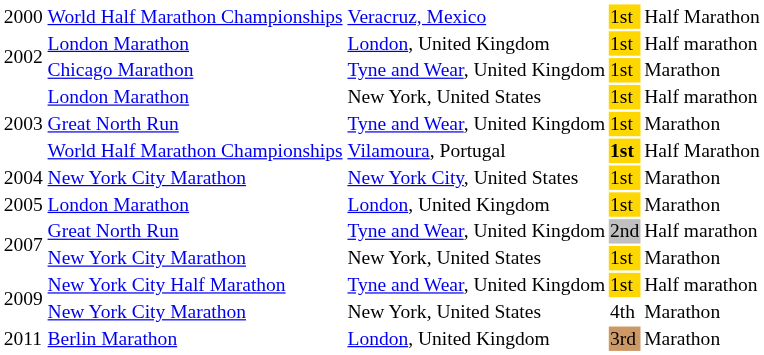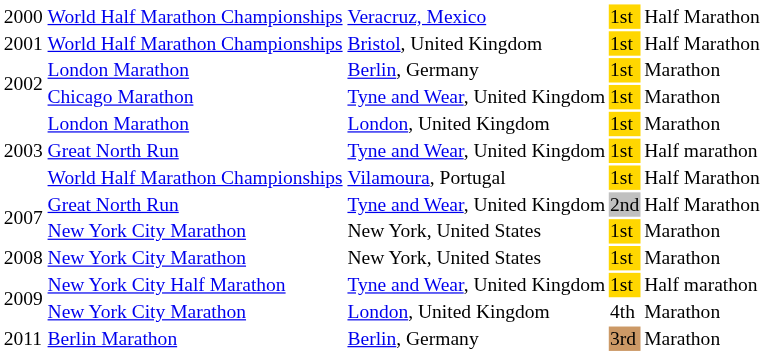+ row: 2001 | World Half Marathon Championships | Bristol, United Kingdom | 1st | Half Marathon
2002 / London Marathon | column 3: London, United Kingdom -> Berlin, Germany
2002 / London Marathon | column 5: Half marathon -> Marathon
2003 / London Marathon | column 3: New York, United States -> London, United Kingdom
2003 / London Marathon | column 5: Half marathon -> Marathon
2003 / Great North Run | column 5: Marathon -> Half marathon
2003 / World Half Marathon Championships | column 4: bold -> normal
- row: 2004 | New York City Marathon | New York City, United States | 1st | Marathon
- row: 2005 | London Marathon | London, United Kingdom | 1st | Marathon
2007 / Great North Run | column 5: Half marathon -> Half Marathon
+ row: 2008 | New York City Marathon | New York, United States | 1st | Marathon
2009 / New York City Marathon | column 3: New York, United States -> London, United Kingdom
2011 | column 3: London, United Kingdom -> Berlin, Germany
